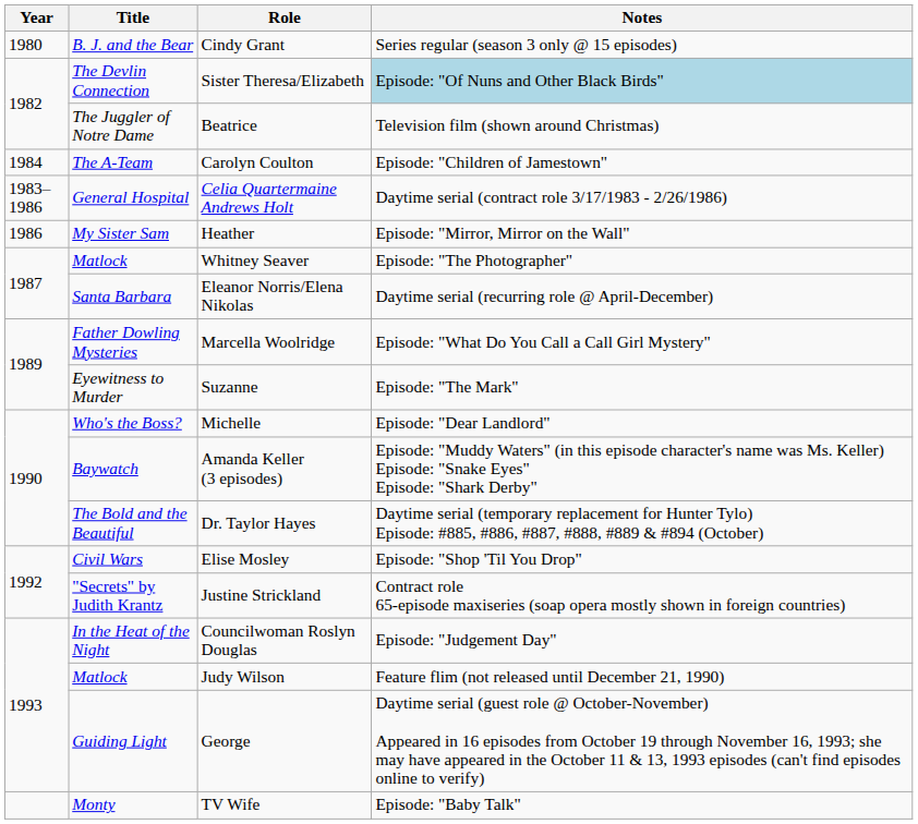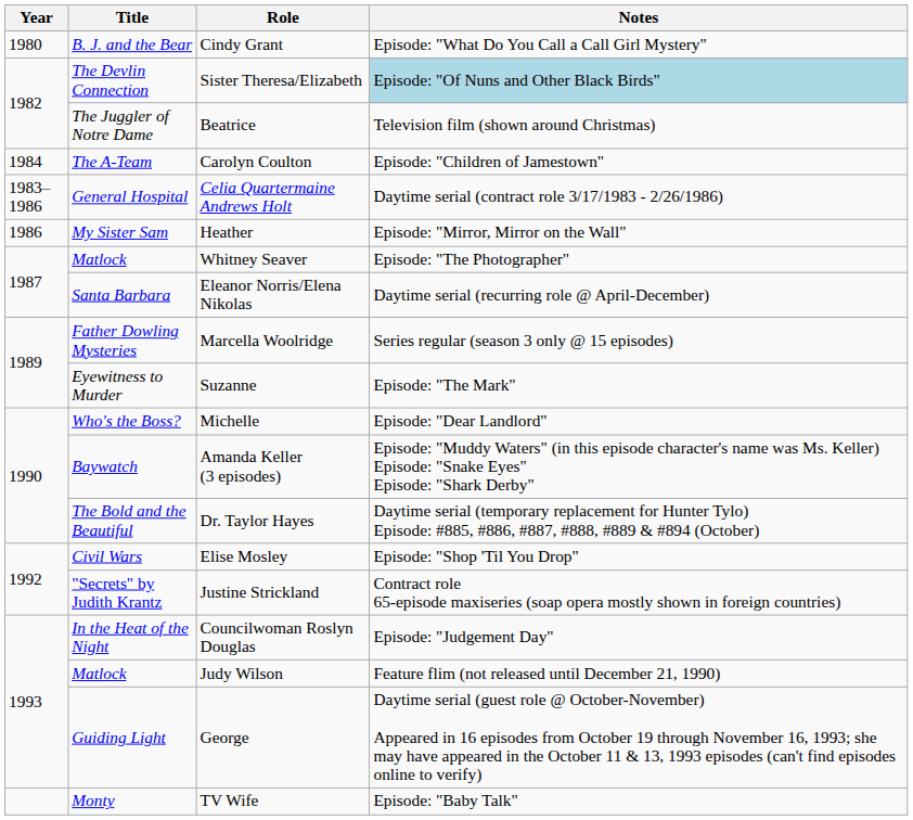Cindy Grant | Notes: Series regular (season 3 only @ 15 episodes) -> Episode: "What Do You Call a Call Girl Mystery"
Marcella Woolridge | Notes: Episode: "What Do You Call a Call Girl Mystery" -> Series regular (season 3 only @ 15 episodes)
